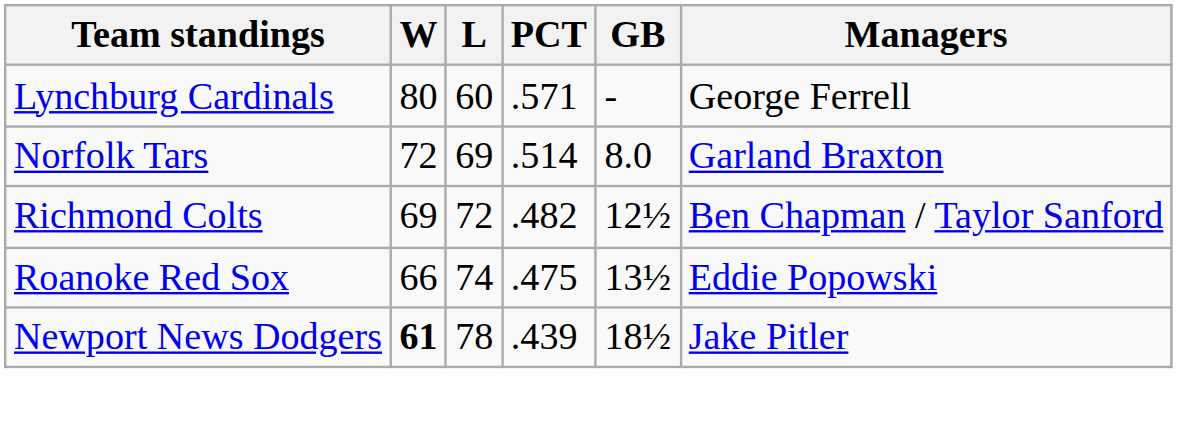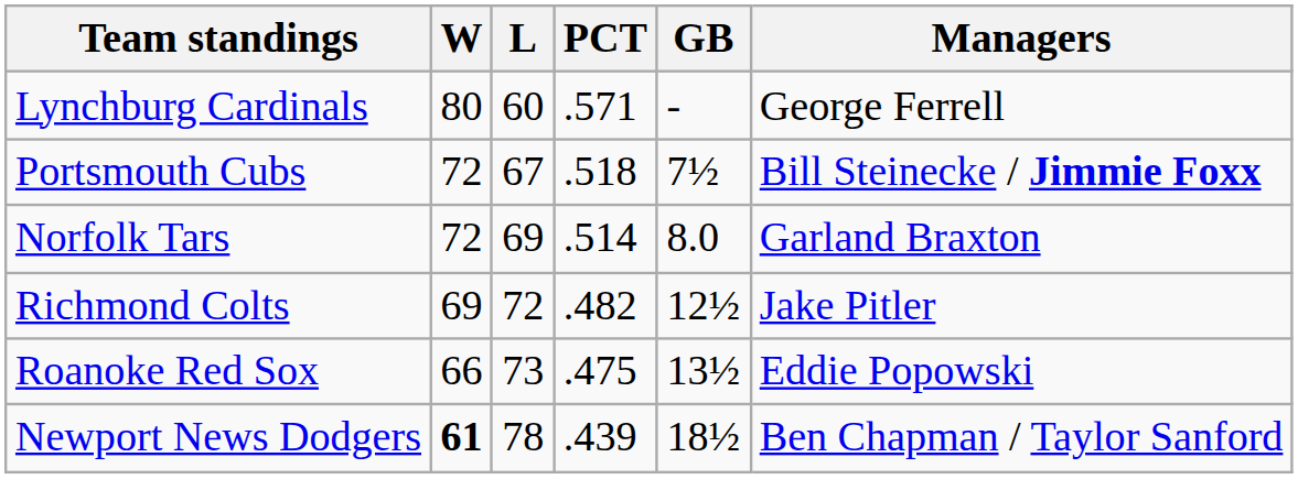+ row: Portsmouth Cubs | 72 | 67 | .518 | 7½ | Bill Steinecke / Jimmie Foxx
Richmond Colts | Managers: Ben Chapman / Taylor Sanford -> Jake Pitler
Roanoke Red Sox | L: 74 -> 73
Newport News Dodgers | Managers: Jake Pitler -> Ben Chapman / Taylor Sanford
